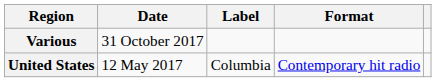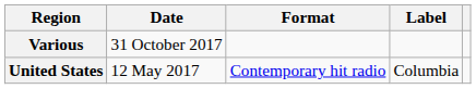columns swapped: Format <-> Label
